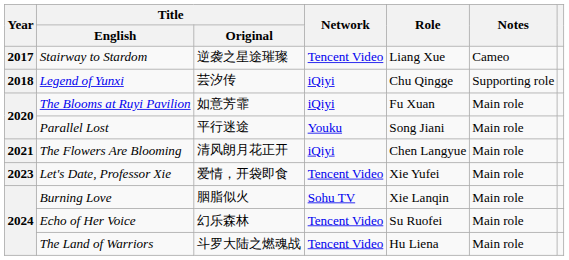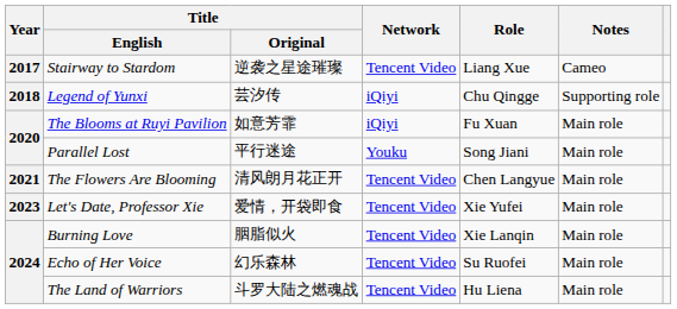The Flowers Are Blooming | Network: iQiyi -> Tencent Video
Burning Love | Network: Sohu TV -> Tencent Video
